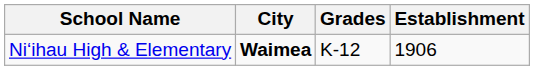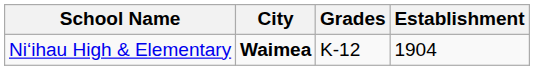Niʻihau High & Elementary | Establishment: 1906 -> 1904
